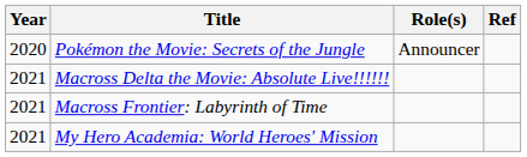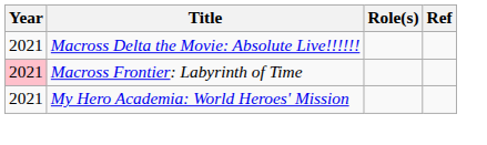- row: 2020 | Pokémon the Movie: Secrets of the Jungle | Announcer
Macross Frontier: Labyrinth of Time | Year: no background -> pink background
